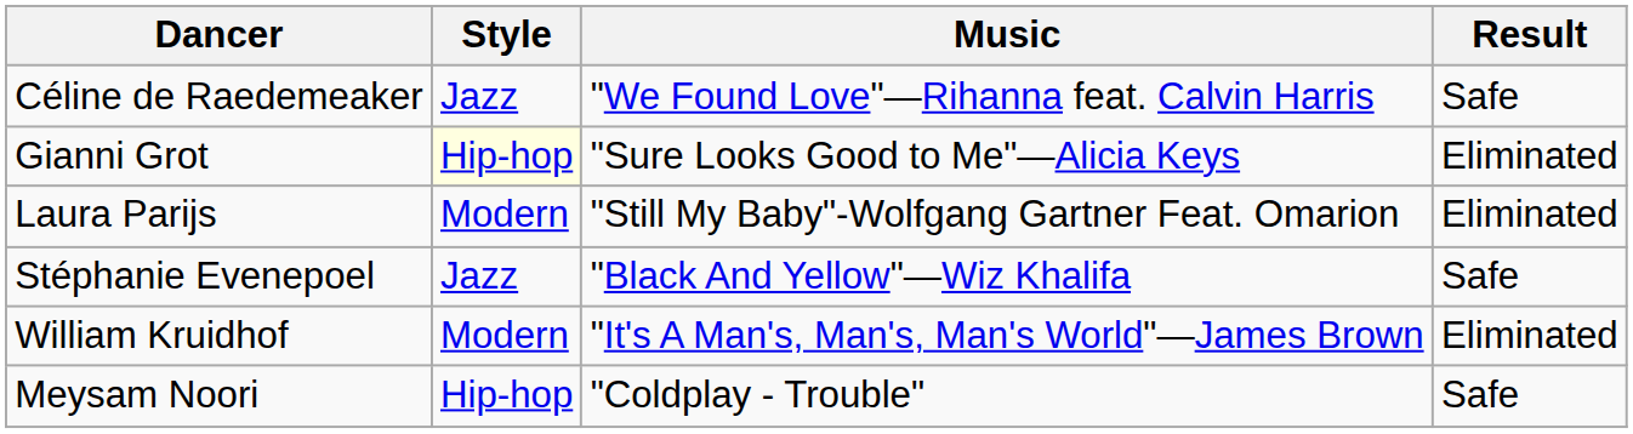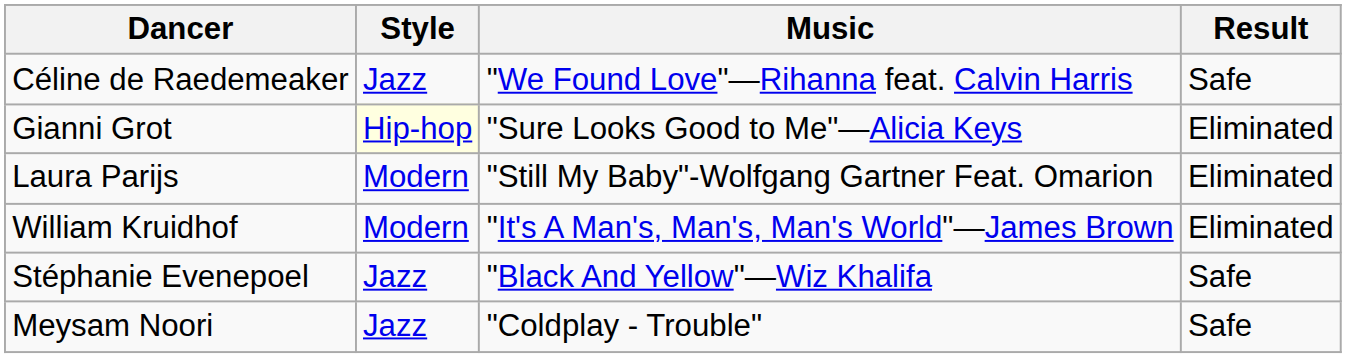rows swapped: William Kruidhof <-> Stéphanie Evenepoel
Meysam Noori | Style: Hip-hop -> Jazz
